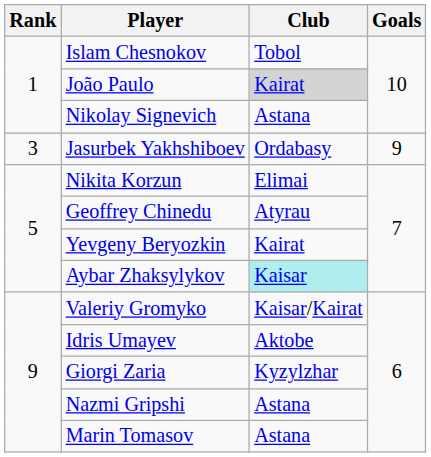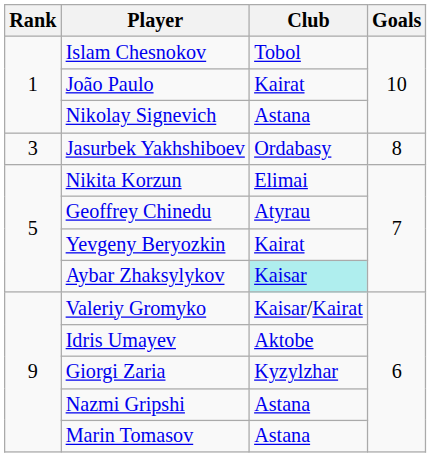João Paulo | Club: lightgrey background -> no background
Jasurbek Yakhshiboev | Goals: 9 -> 8
